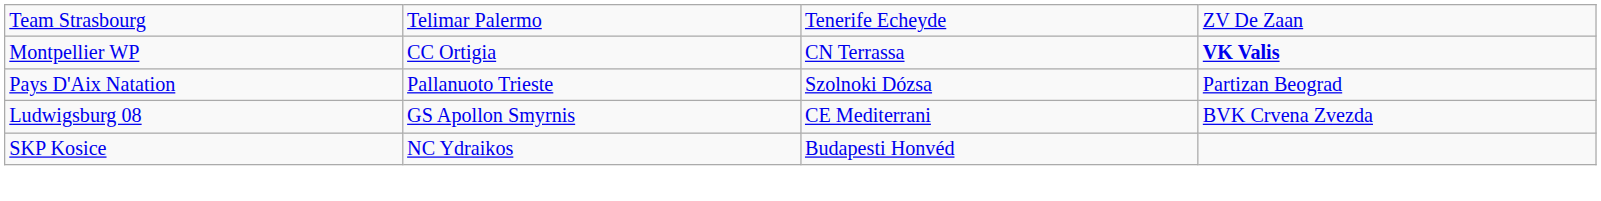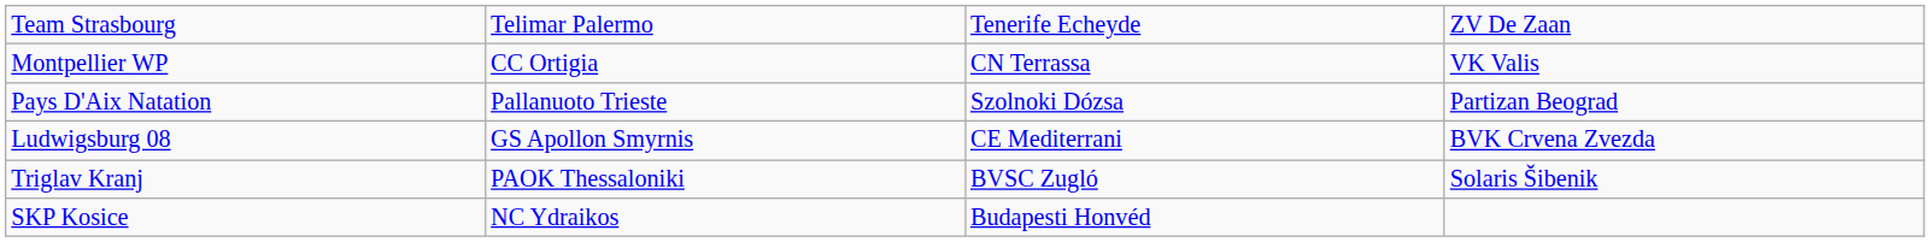Montpellier WP | column 4: bold -> normal
+ row: Triglav Kranj | PAOK Thessaloniki | BVSC Zugló | Solaris Šibenik
